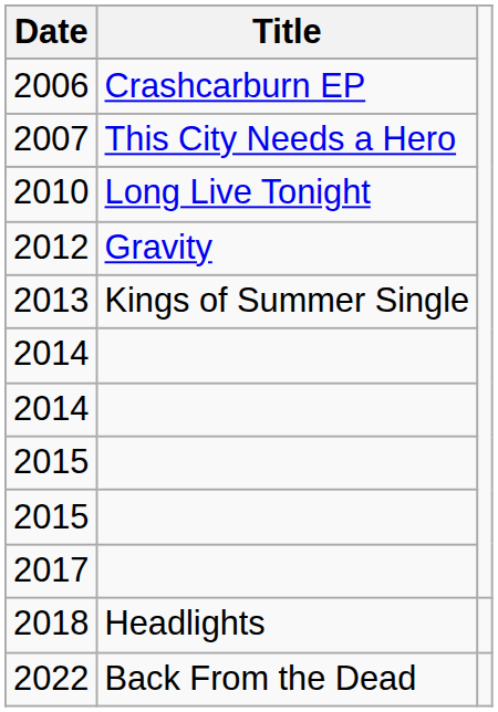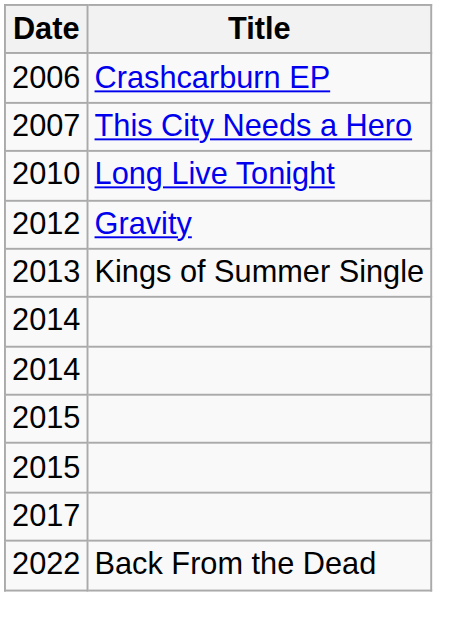- row: 2018 | Headlights
